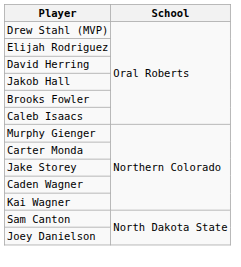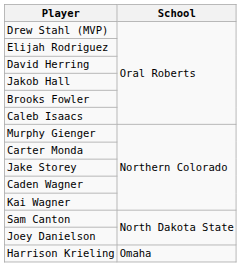+ row: Harrison Krieling | Omaha
